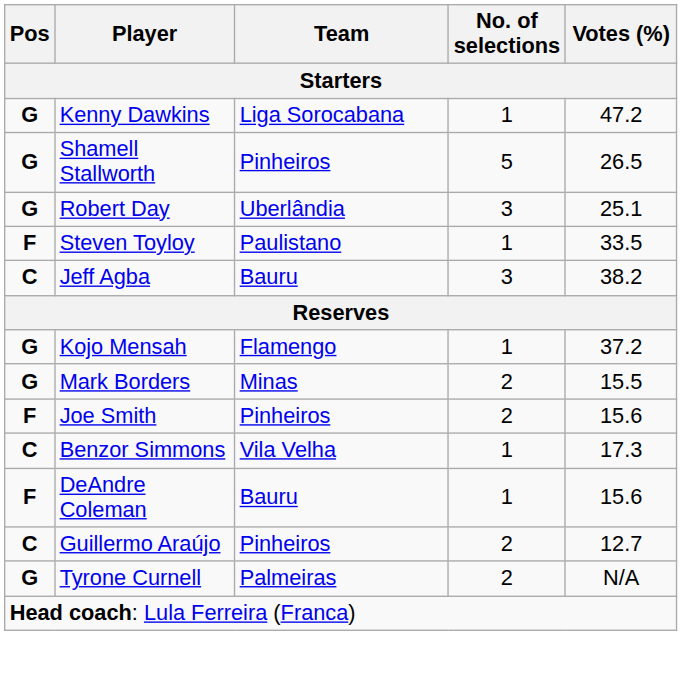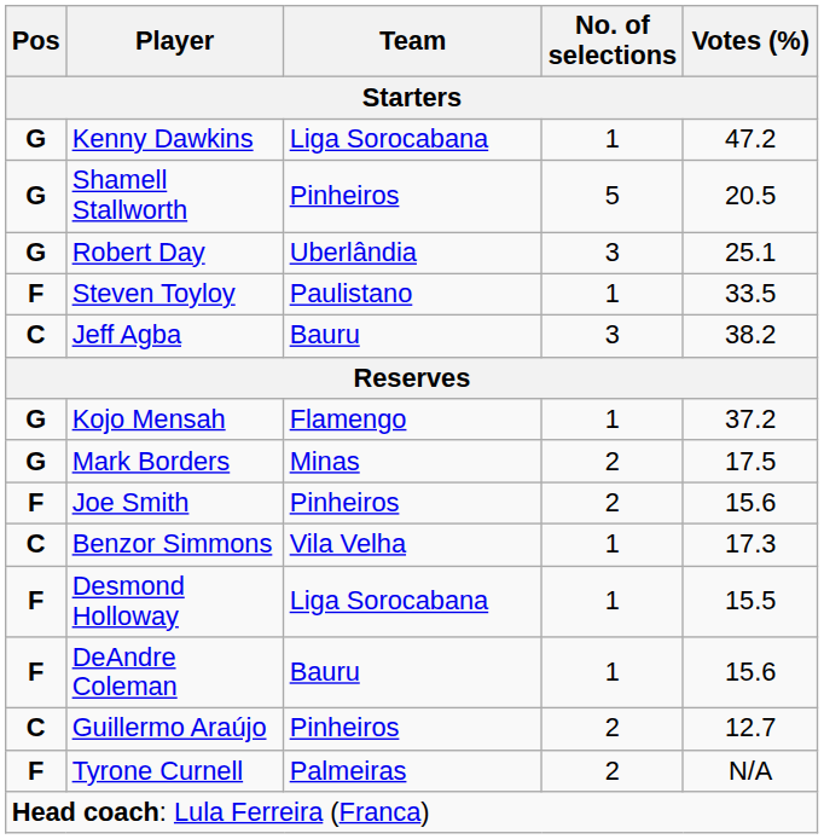Shamell Stallworth | Votes (%): 26.5 -> 20.5
Mark Borders | Votes (%): 15.5 -> 17.5
+ row: F | Desmond Holloway | Liga Sorocabana | 1 | 15.5
Tyrone Curnell | Pos: G -> F
